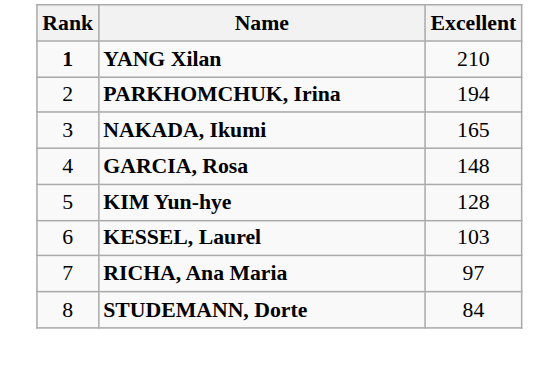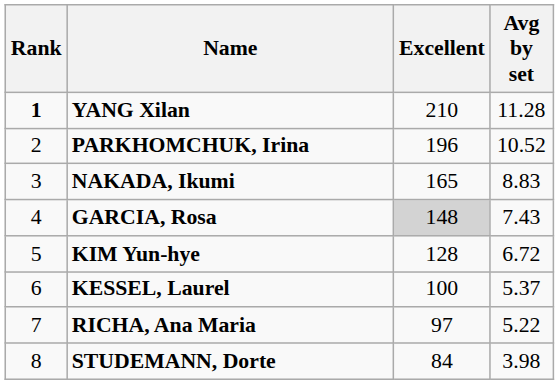+ column: Avg by set | 11.28 | 10.52 | 8.83 | 7.43 | 6.72 | 5.37 | 5.22 | 3.98
PARKHOMCHUK, Irina | Excellent: 194 -> 196
GARCIA, Rosa | Excellent: no background -> lightgrey background
KESSEL, Laurel | Excellent: 103 -> 100
